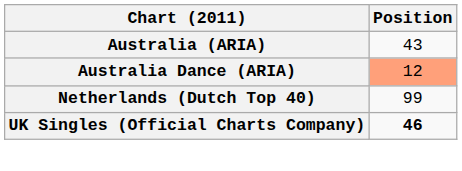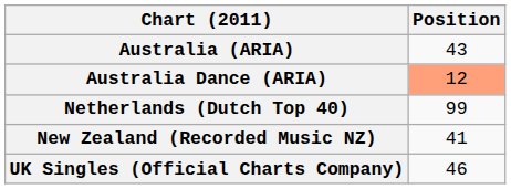+ row: New Zealand (Recorded Music NZ) | 41
UK Singles (Official Charts Company) | Position: bold -> normal
